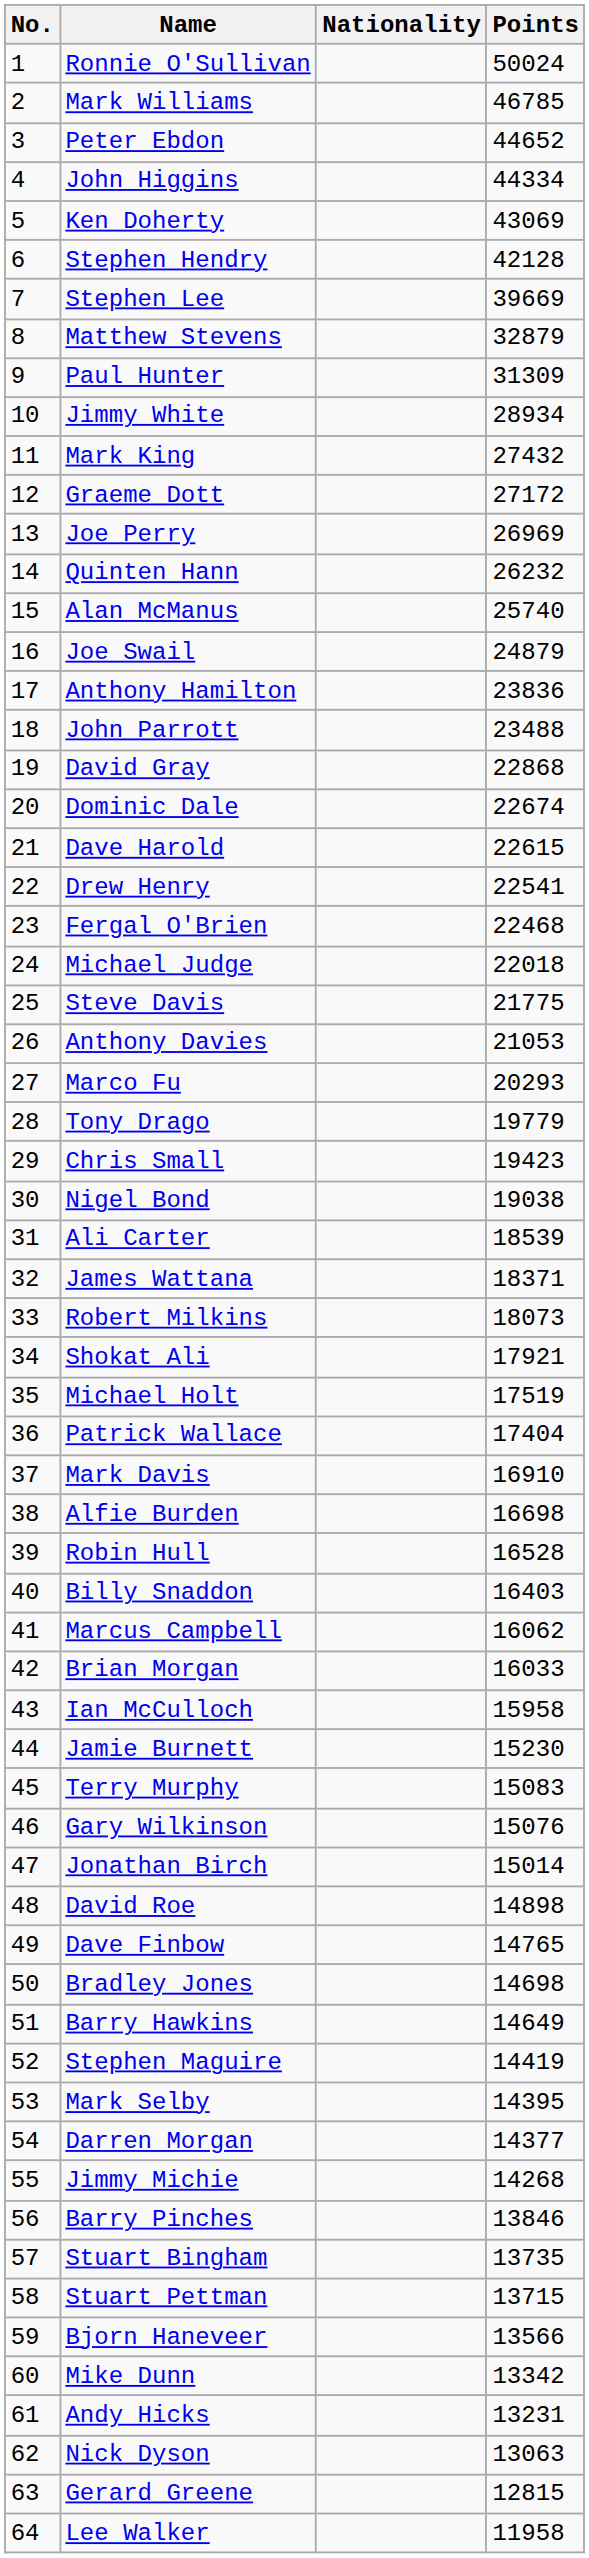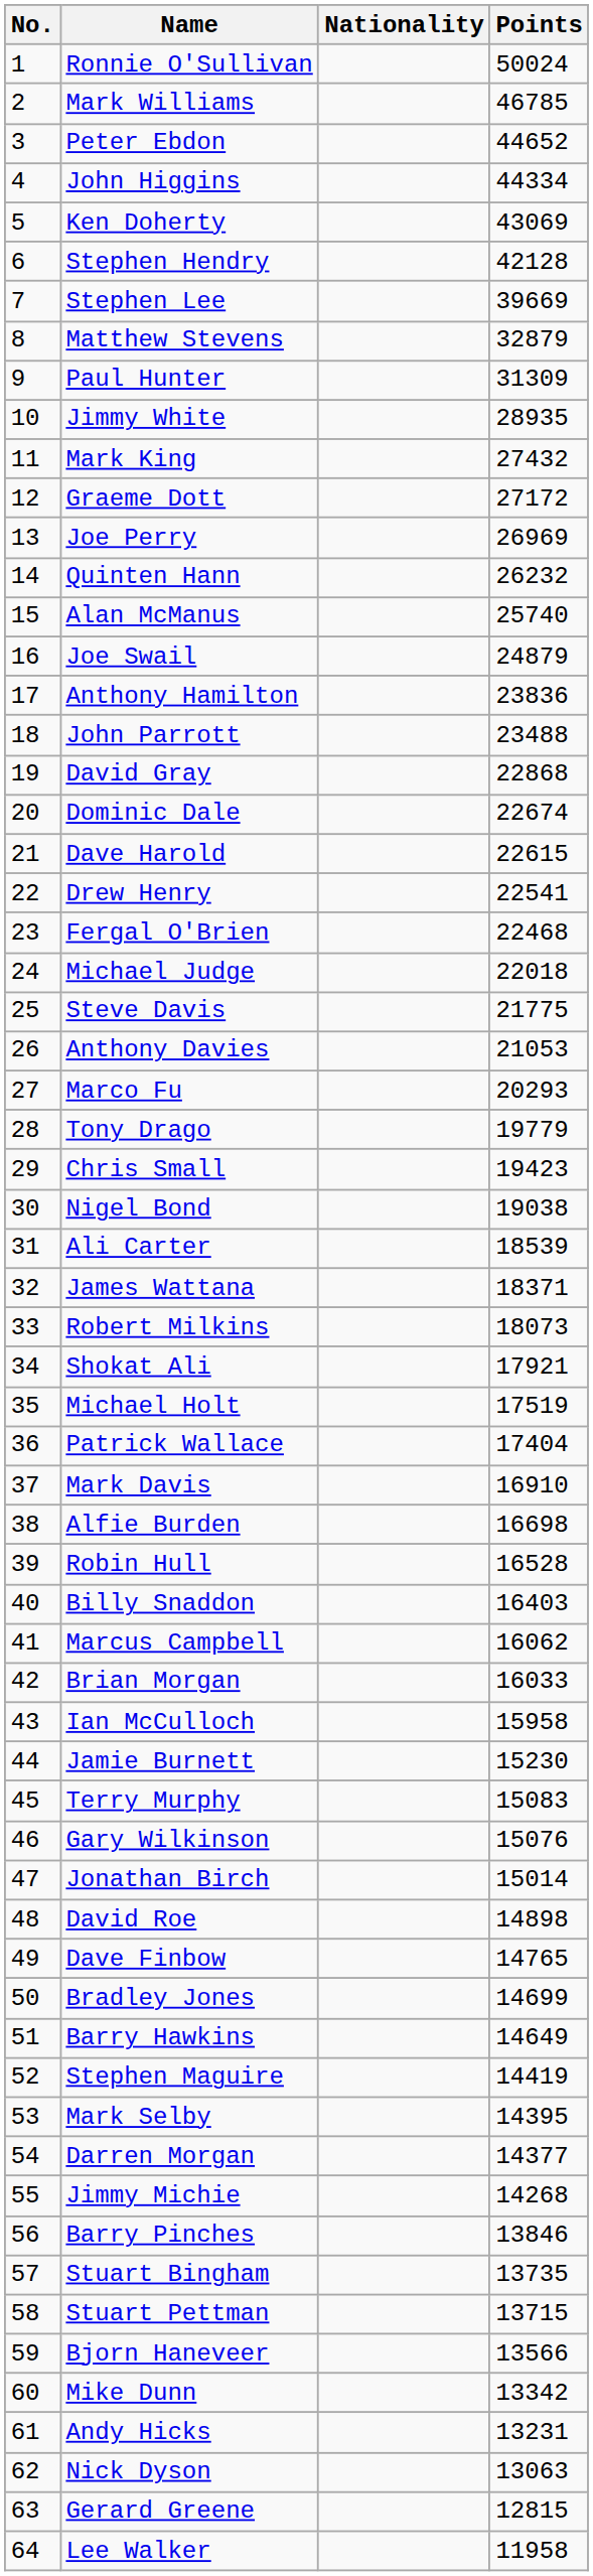Jimmy White | Points: 28934 -> 28935
Bradley Jones | Points: 14698 -> 14699
